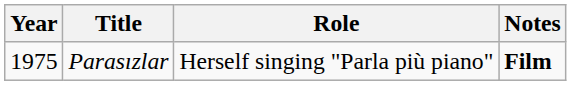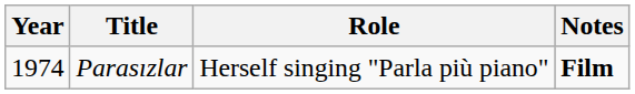Parasızlar | Year: 1975 -> 1974
